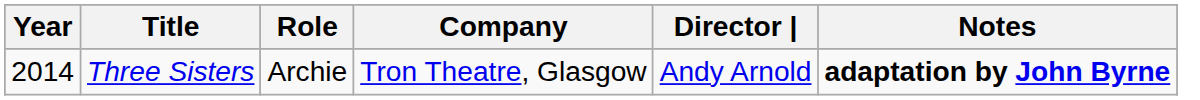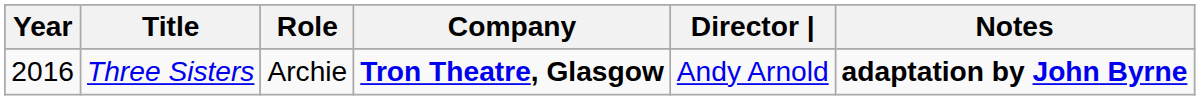Three Sisters | Year: 2014 -> 2016
Three Sisters | Company: normal -> bold
